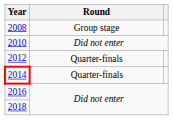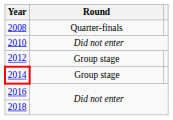2008 | Round: Group stage -> Quarter-finals
2012 | Round: Quarter-finals -> Group stage
2014 | Round: Quarter-finals -> Group stage
